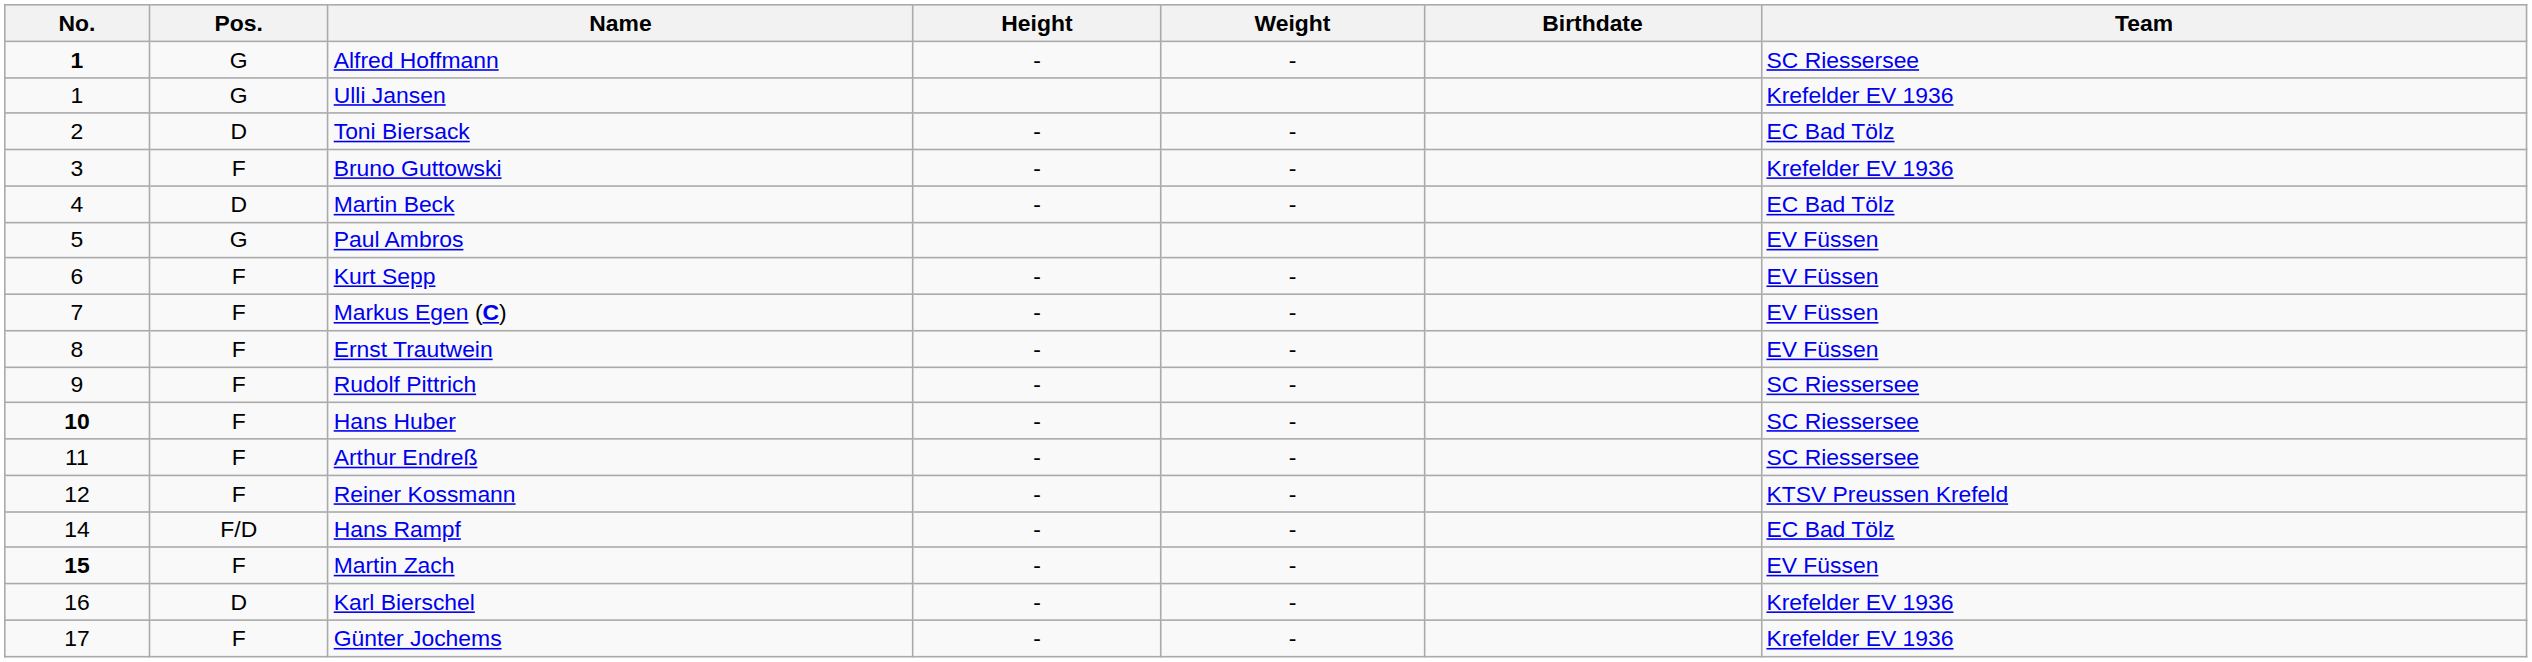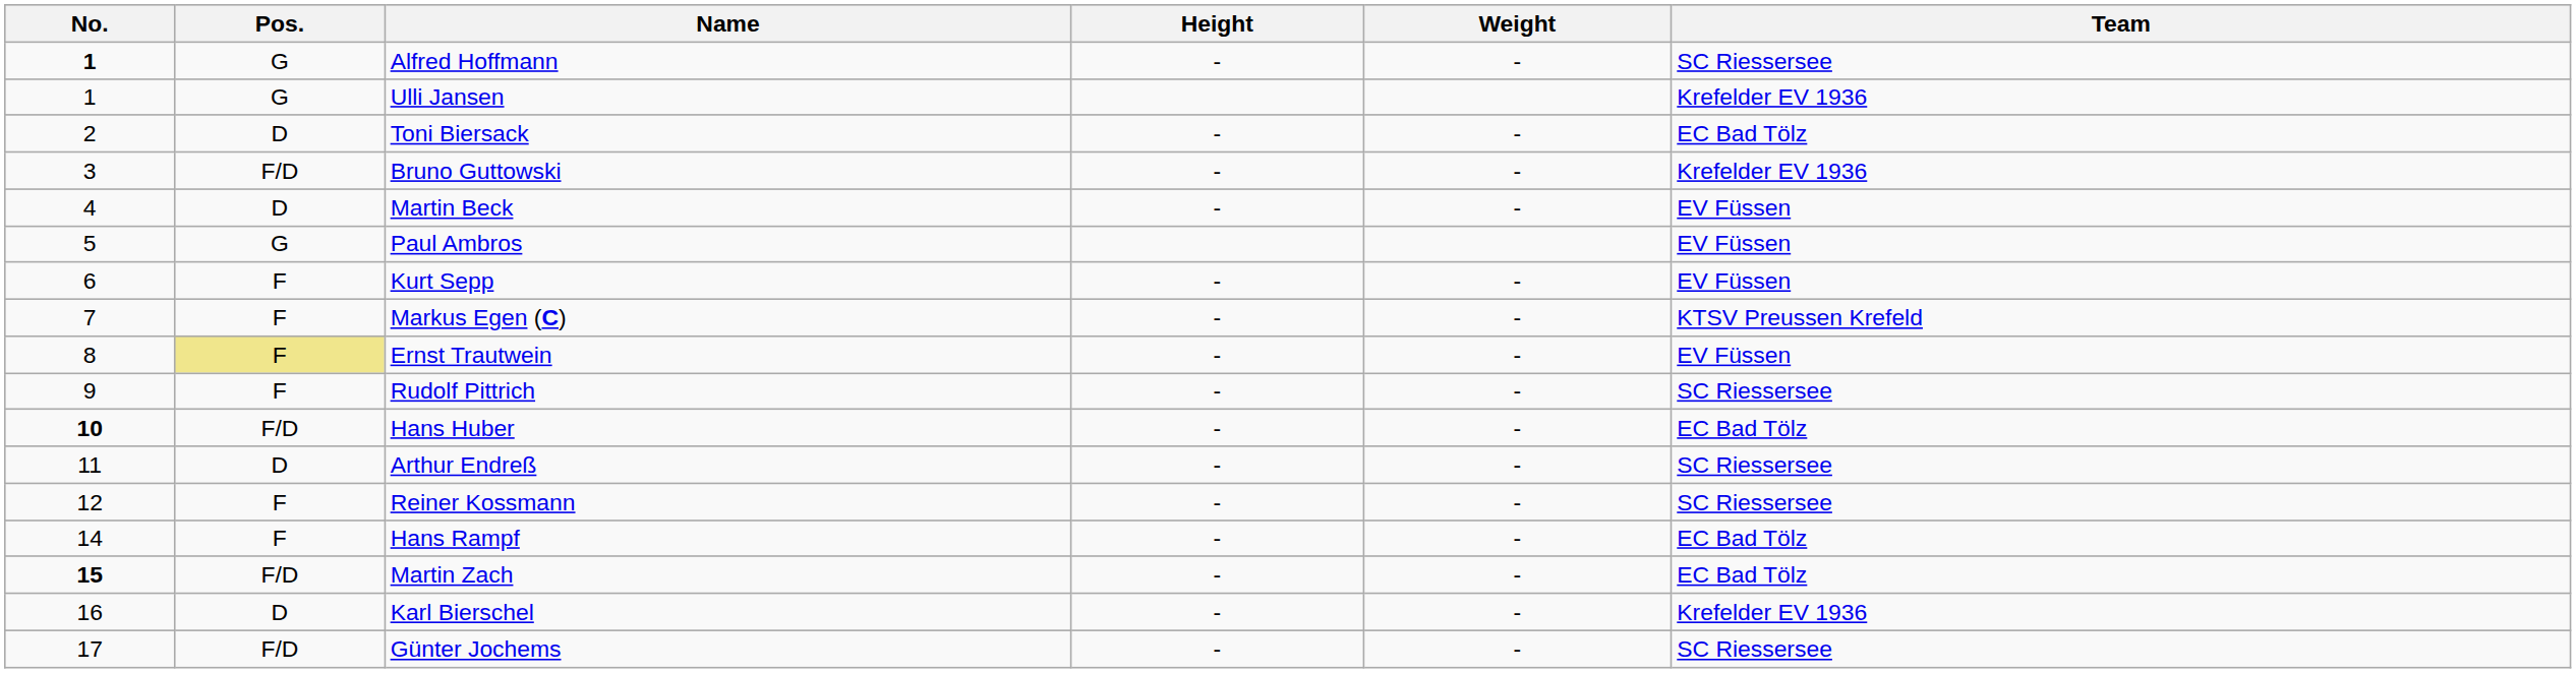- column: Birthdate
Bruno Guttowski | Pos.: F -> F/D
Martin Beck | Team: EC Bad Tölz -> EV Füssen
Markus Egen (C) | Team: EV Füssen -> KTSV Preussen Krefeld
Ernst Trautwein | Pos.: no background -> khaki background
Hans Huber | Pos.: F -> F/D
Hans Huber | Team: SC Riessersee -> EC Bad Tölz
Arthur Endreß | Pos.: F -> D
Reiner Kossmann | Team: KTSV Preussen Krefeld -> SC Riessersee
Hans Rampf | Pos.: F/D -> F
Martin Zach | Pos.: F -> F/D
Martin Zach | Team: EV Füssen -> EC Bad Tölz
Günter Jochems | Pos.: F -> F/D
Günter Jochems | Team: Krefelder EV 1936 -> SC Riessersee
